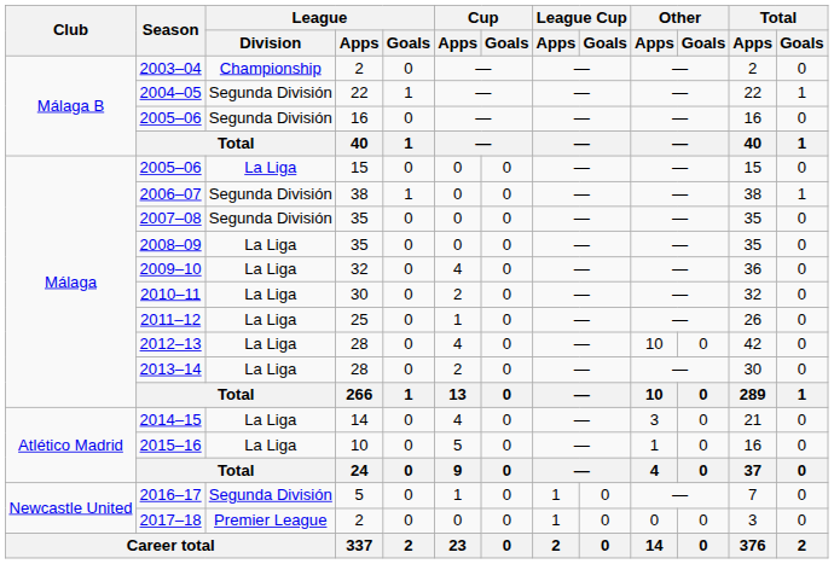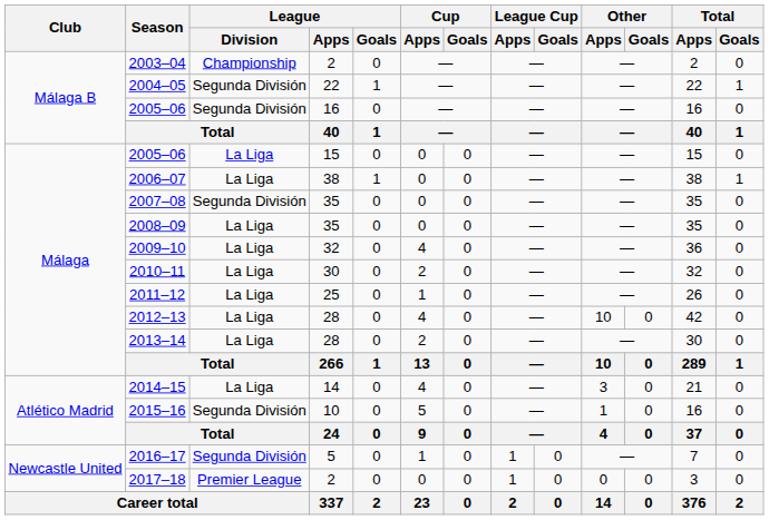2006–07 | League / Division: Segunda División -> La Liga
2015–16 | League / Division: La Liga -> Segunda División
